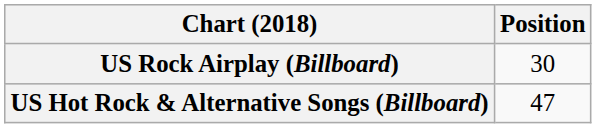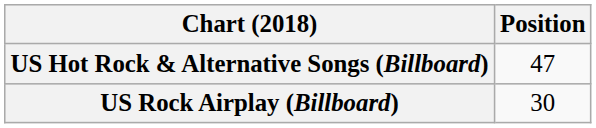rows swapped: US Hot Rock & Alternative Songs (Billboard) <-> US Rock Airplay (Billboard)
